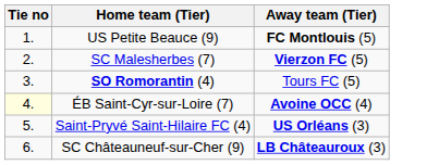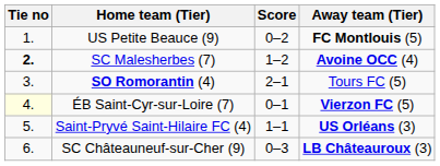+ column: Score | 0–2 | 1–2 | 2–1 | 0–1 | 1–1 | 0–3
SC Malesherbes (7) | Tie no: normal -> bold
SC Malesherbes (7) | Away team (Tier): Vierzon FC (5) -> Avoine OCC (4)
ÉB Saint-Cyr-sur-Loire (7) | Away team (Tier): Avoine OCC (4) -> Vierzon FC (5)
